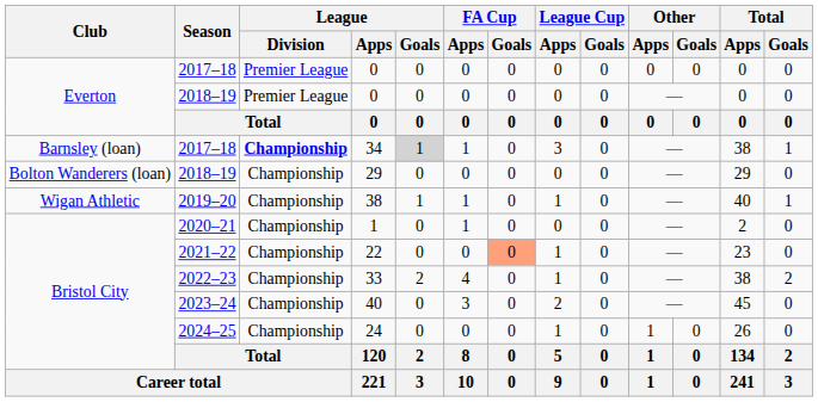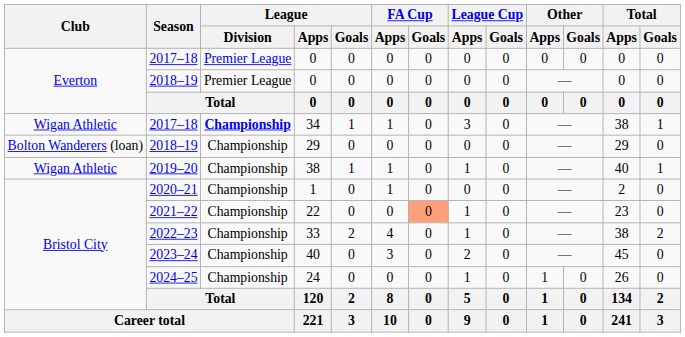34 | Club: Barnsley (loan) -> Wigan Athletic
34 | League / Goals: lightgrey background -> no background
